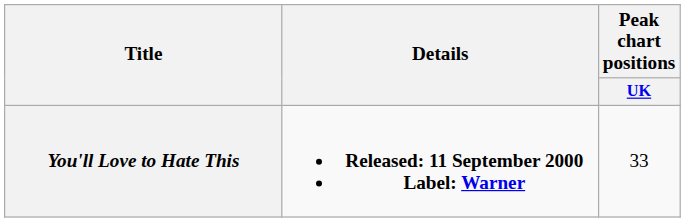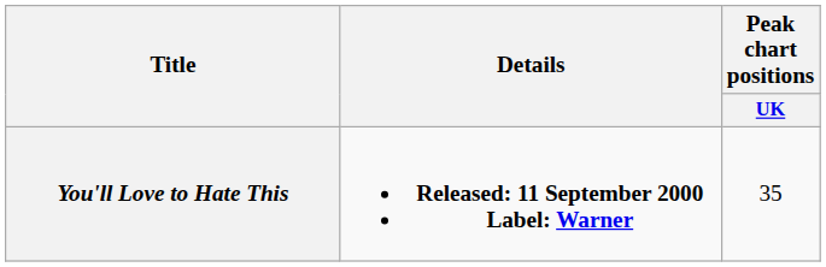You'll Love to Hate This | Peak chart positions / UK: 33 -> 35
